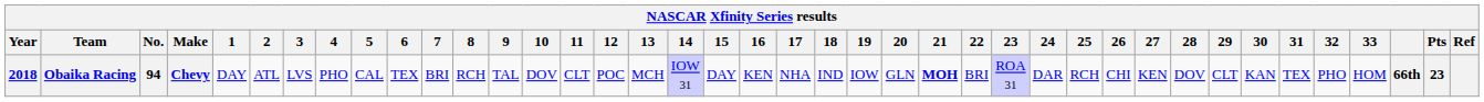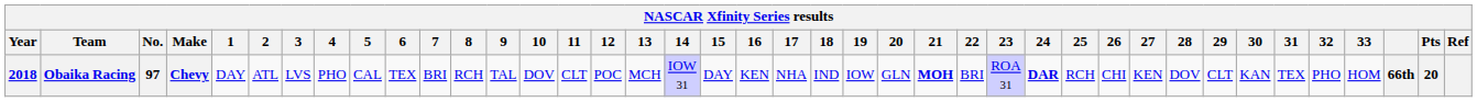Obaika Racing | No.: 94 -> 97
Obaika Racing | 24: normal -> bold
Obaika Racing | Pts: 23 -> 20
